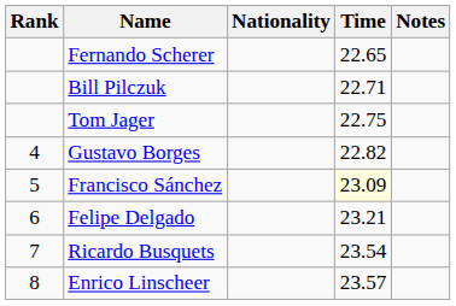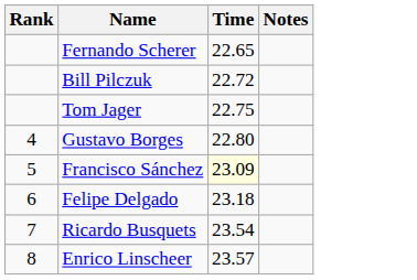- column: Nationality
Bill Pilczuk | Time: 22.71 -> 22.72
Gustavo Borges | Time: 22.82 -> 22.80
Felipe Delgado | Time: 23.21 -> 23.18
